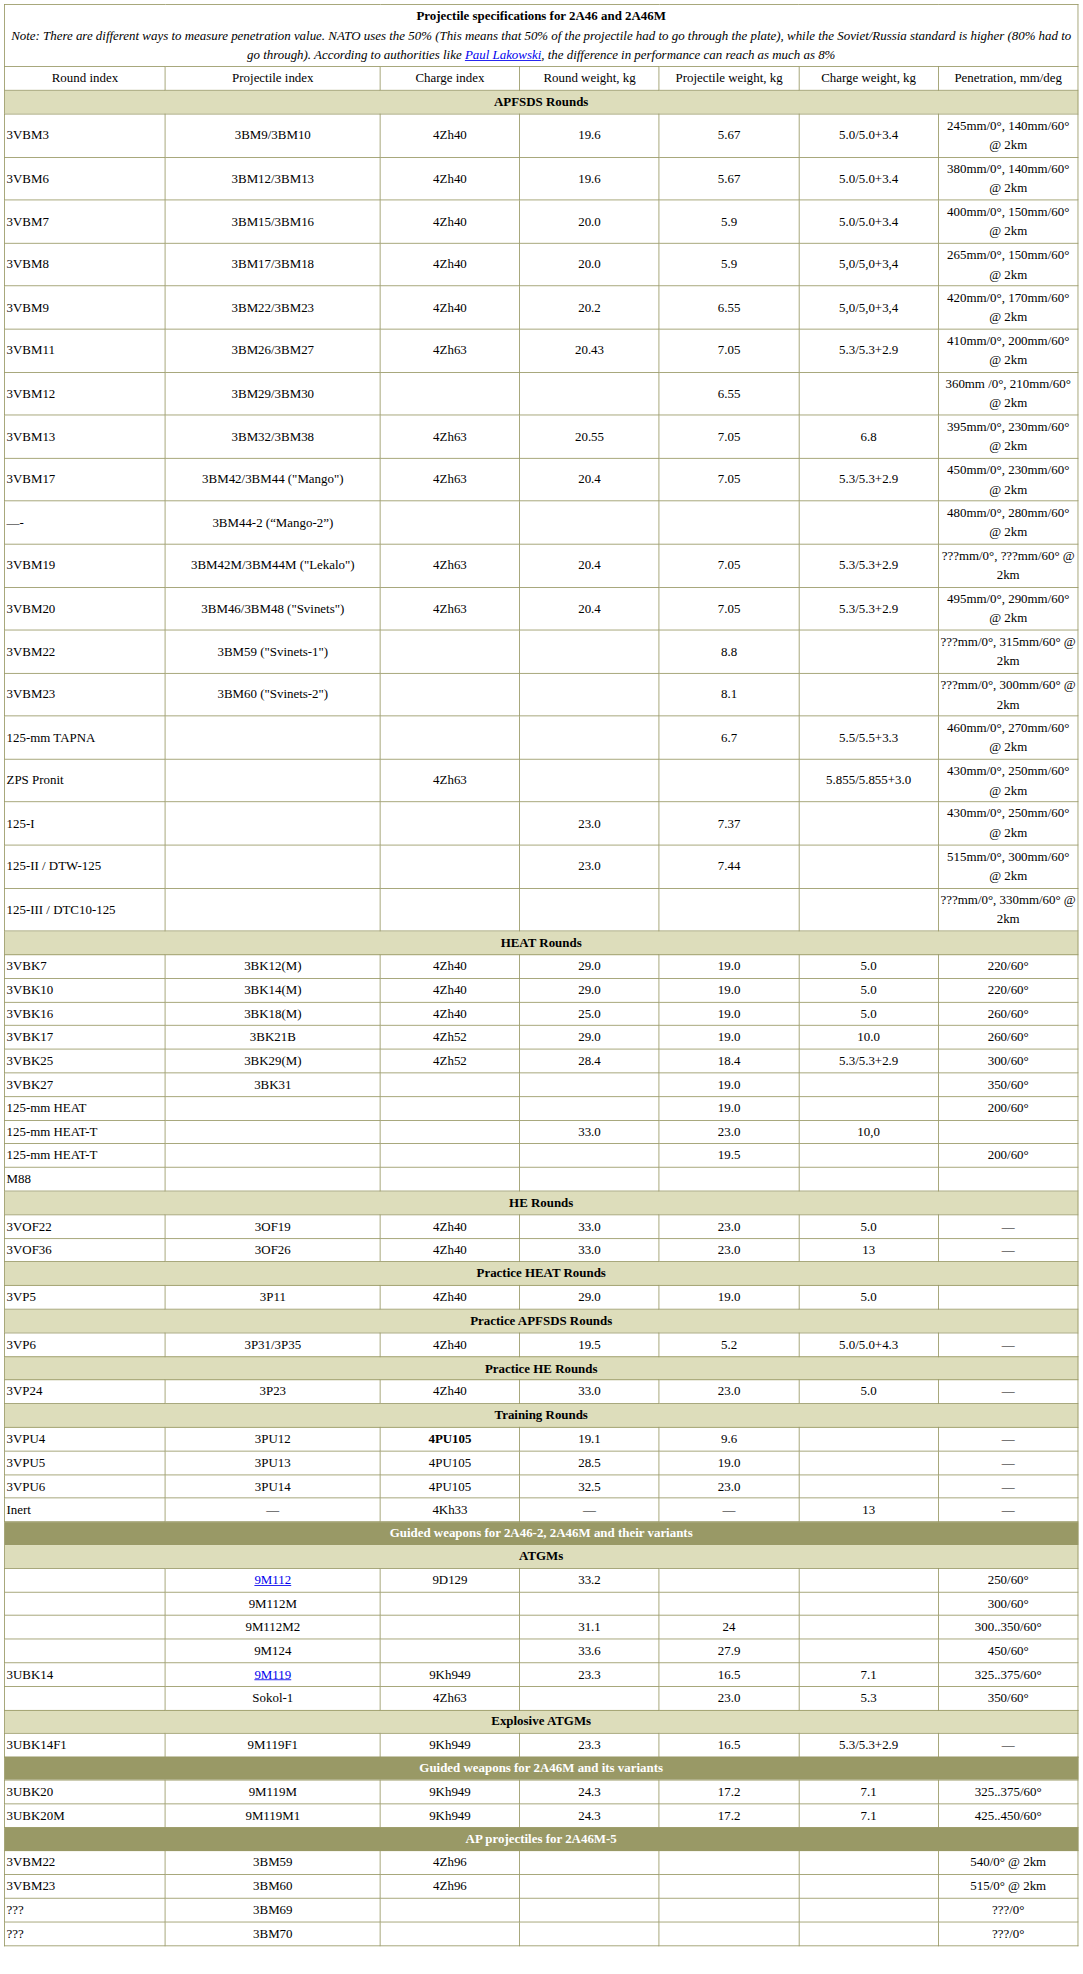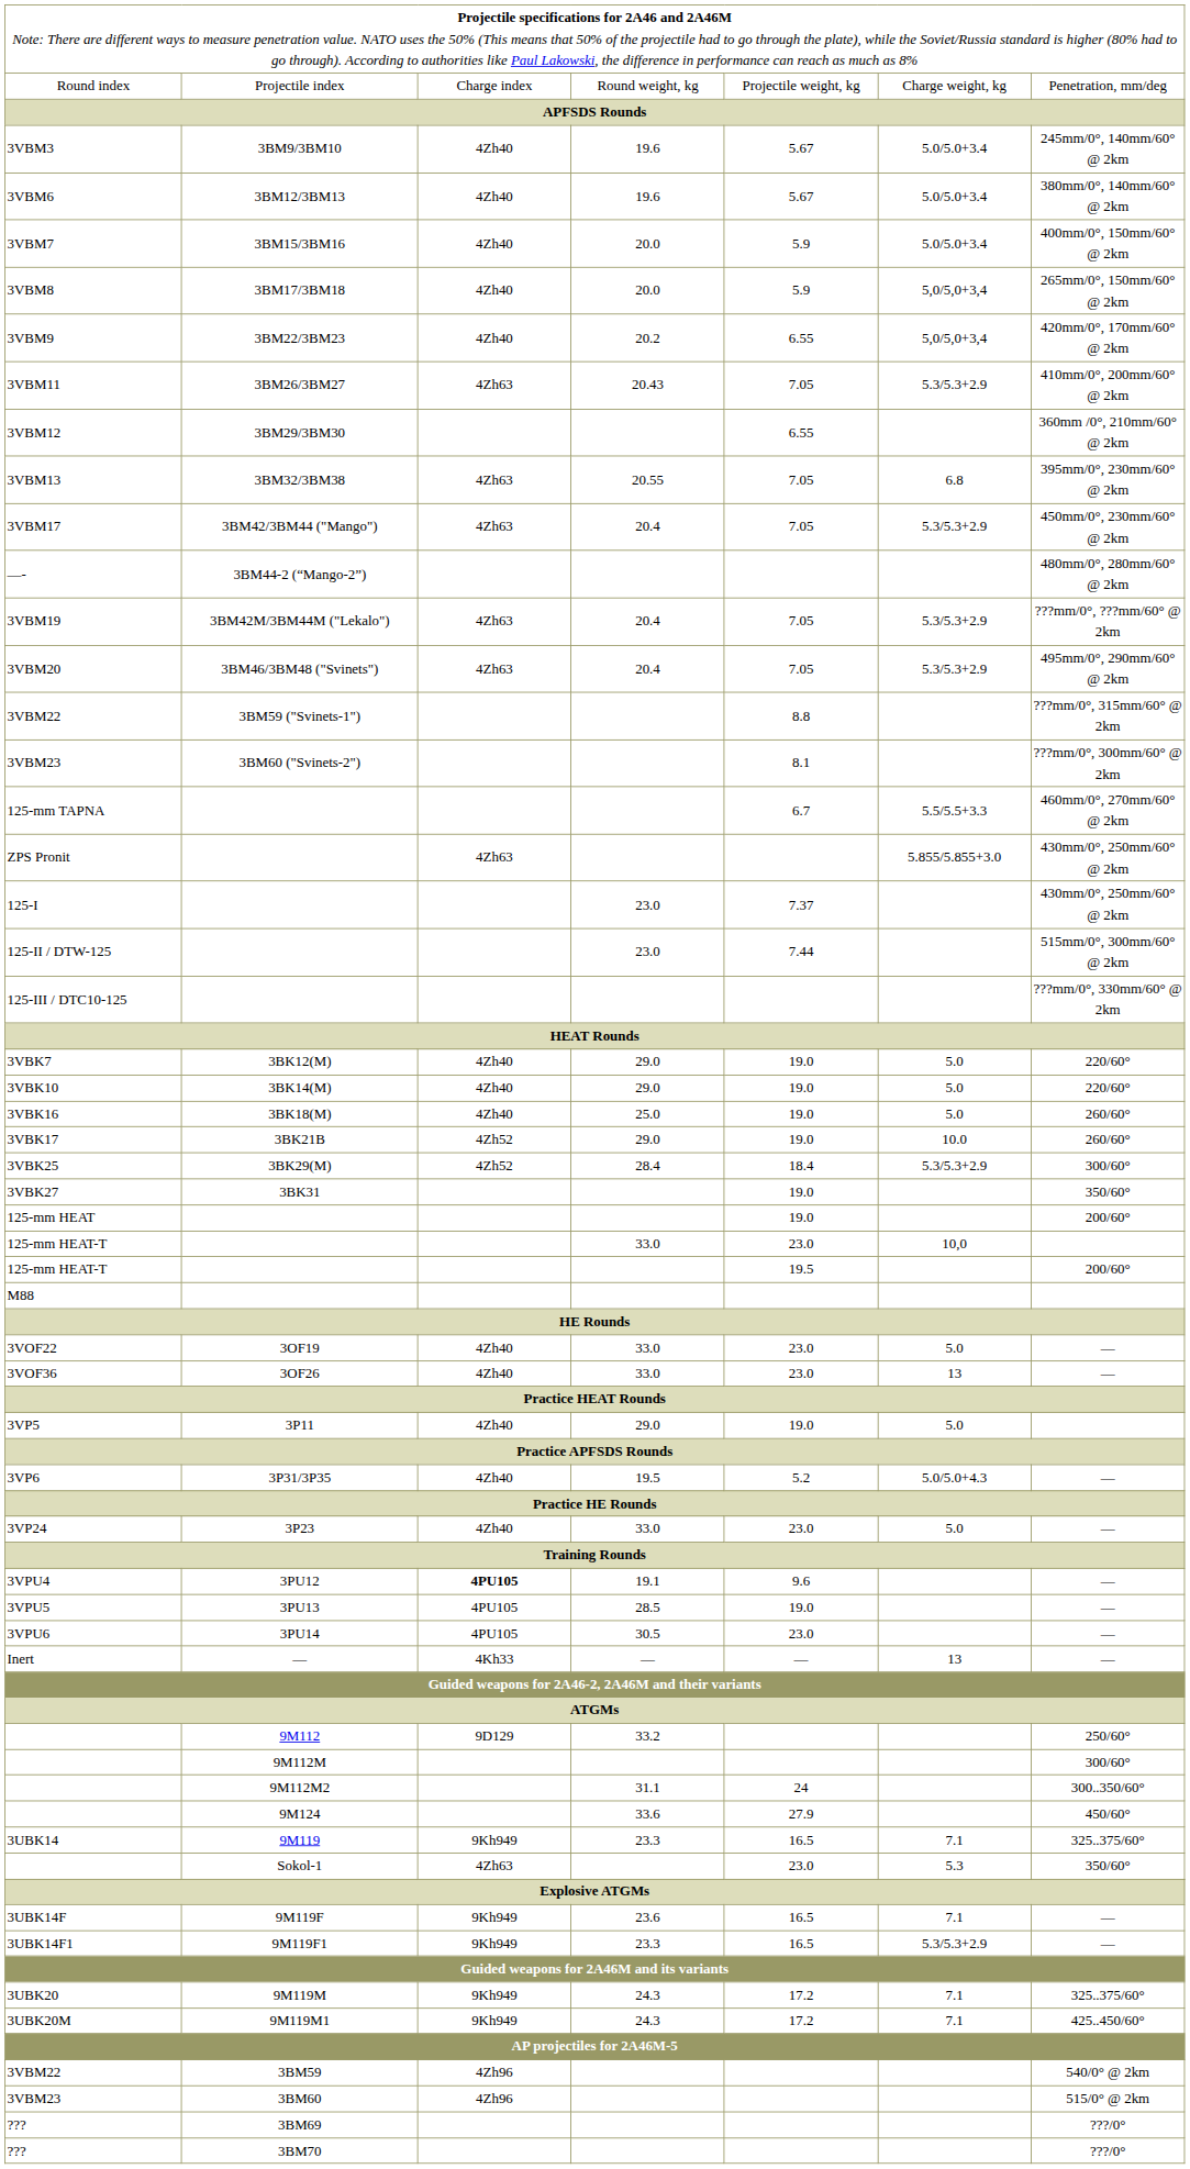3VPU6 | column 4: 32.5 -> 30.5
+ row: 3UBK14F | 9M119F | 9Kh949 | 23.6 | 16.5 | 7.1 | —
